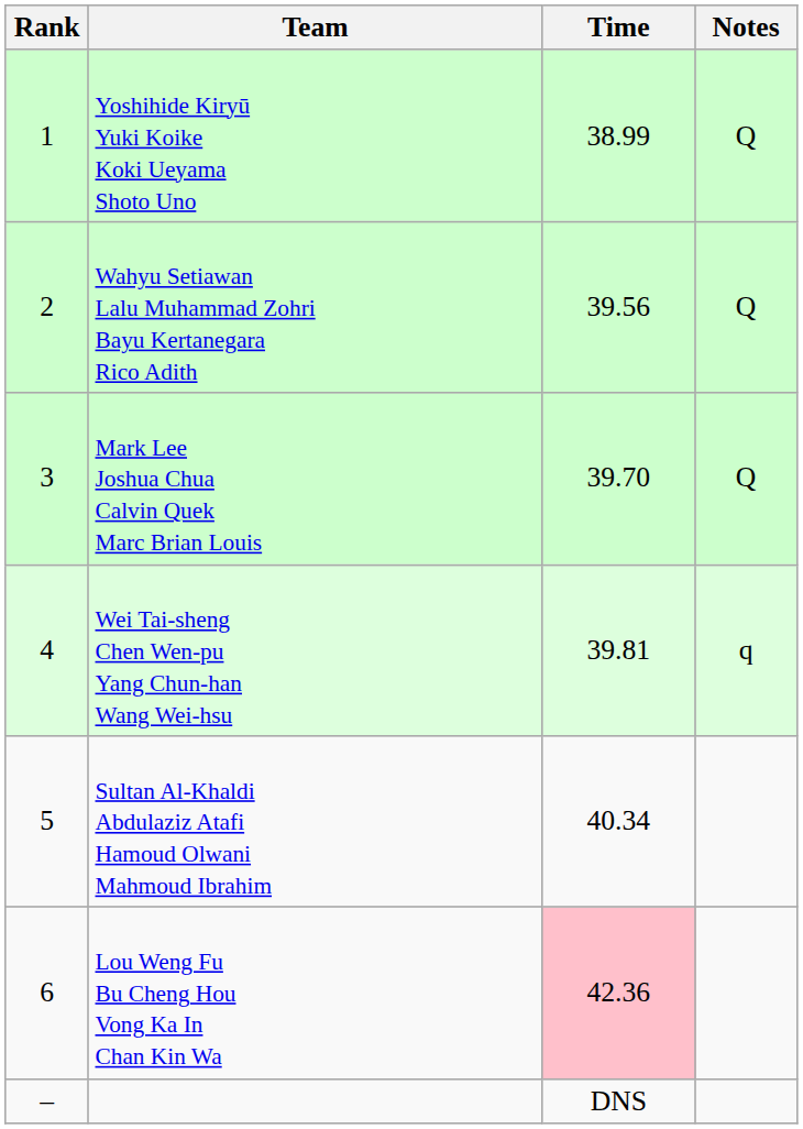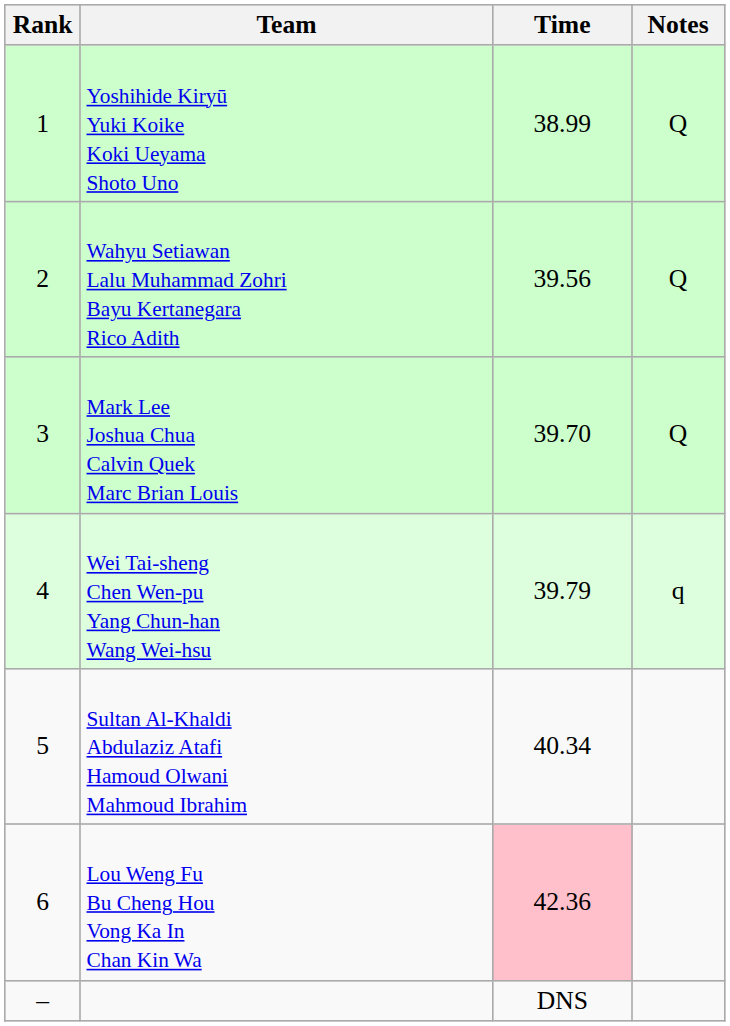Wei Tai-sheng Chen Wen-pu Yang Chun-han Wang Wei-hsu | Time: 39.81 -> 39.79
